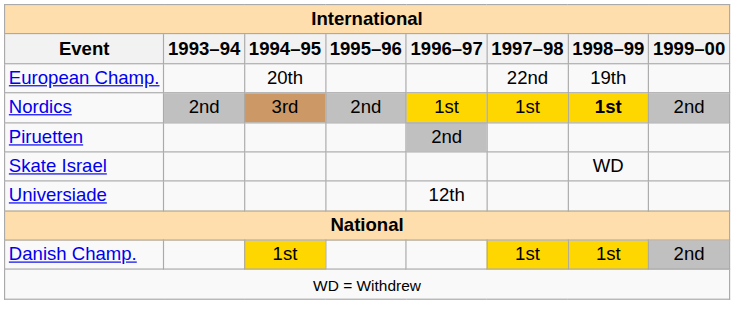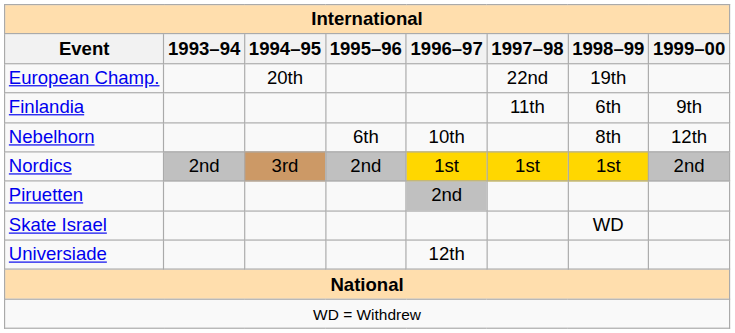+ row: Finlandia | 11th | 6th | 9th
+ row: Nebelhorn | 6th | 10th | 8th | 12th
Nordics | 1998–99: bold -> normal
- row: Danish Champ. | 1st | 1st | 1st | 2nd
